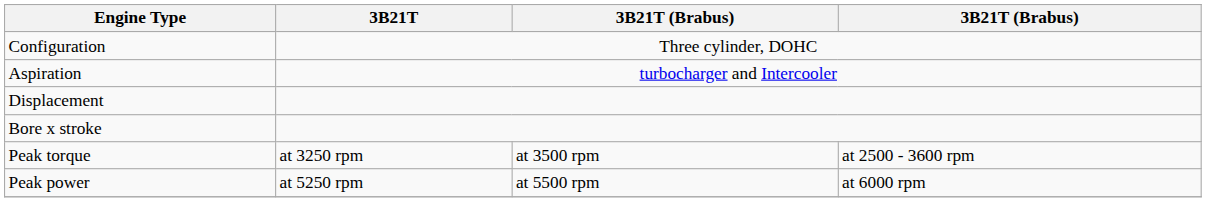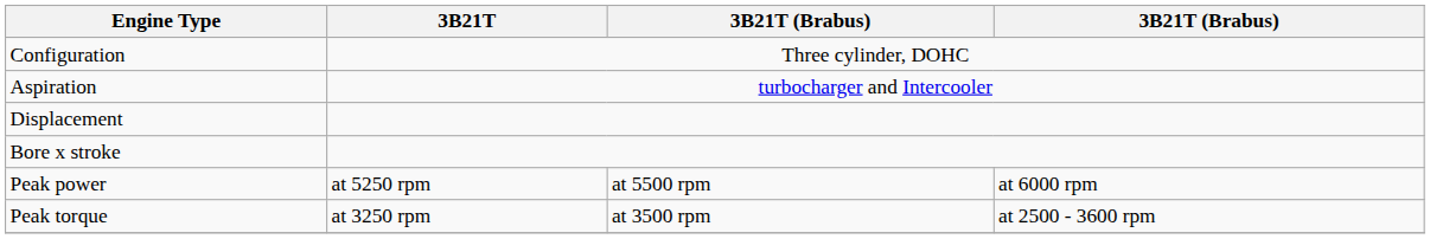rows swapped: Peak power <-> Peak torque
